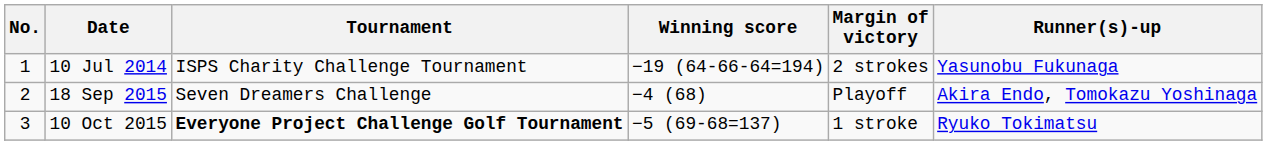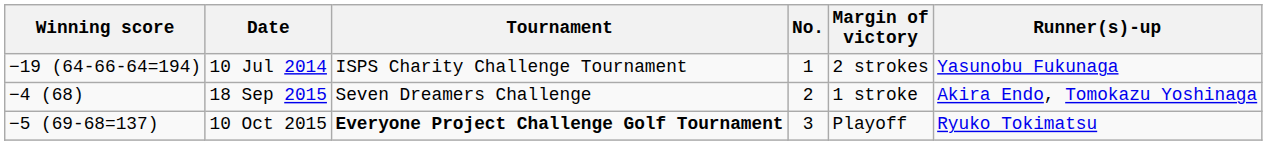columns swapped: No. <-> Winning score
18 Sep 2015 | Margin of victory: Playoff -> 1 stroke
10 Oct 2015 | Margin of victory: 1 stroke -> Playoff
